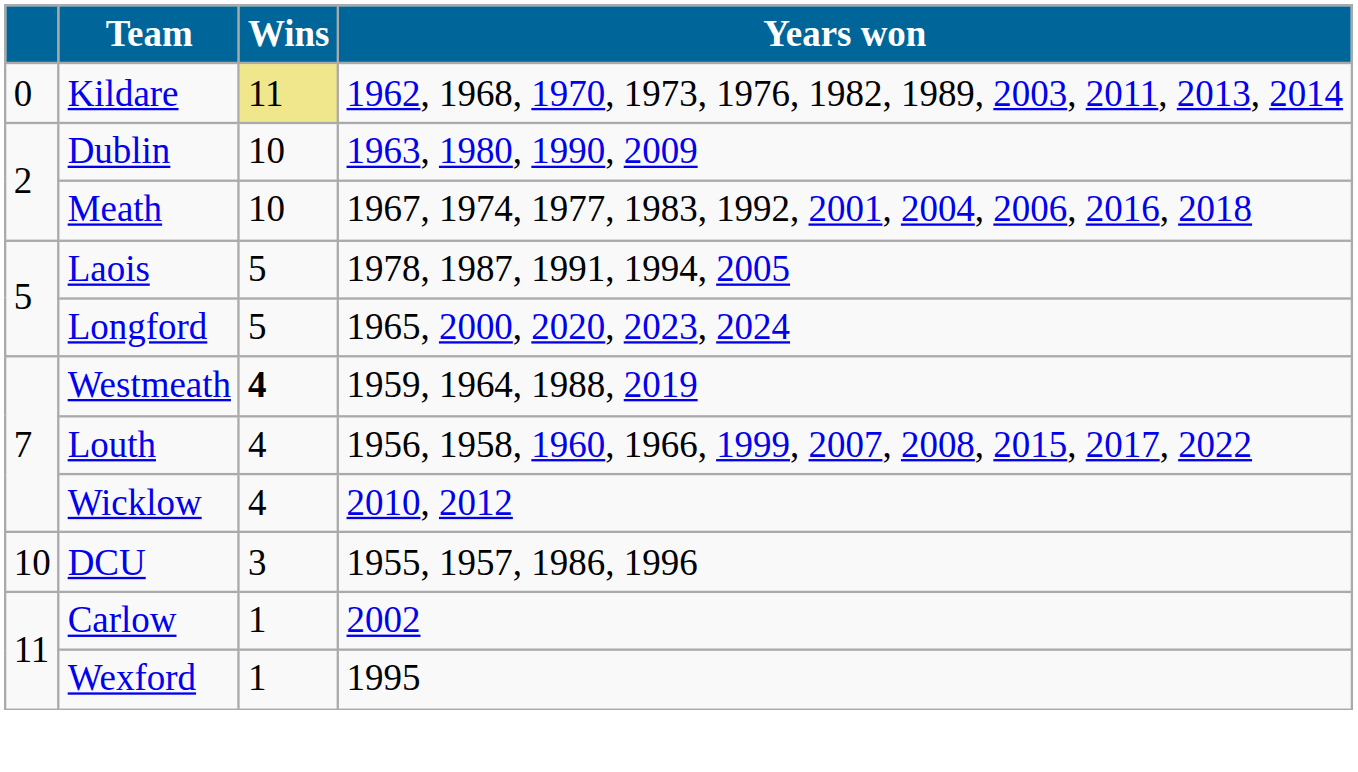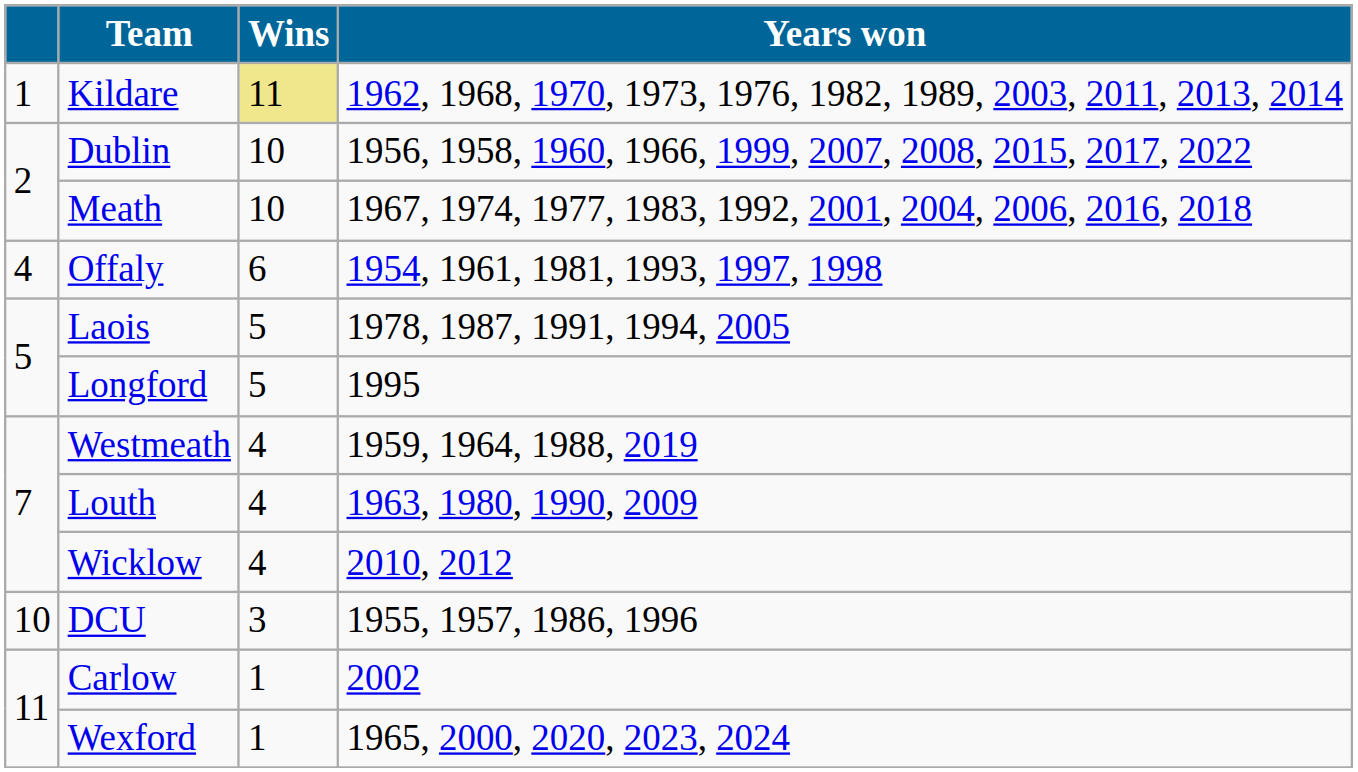Kildare | column 1: 0 -> 1
Dublin | Years won: 1963, 1980, 1990, 2009 -> 1956, 1958, 1960, 1966, 1999, 2007, 2008, 2015, 2017, 2022
+ row: 4 | Offaly | 6 | 1954, 1961, 1981, 1993, 1997, 1998
Longford | Years won: 1965, 2000, 2020, 2023, 2024 -> 1995
Westmeath | Wins: bold -> normal
Louth | Years won: 1956, 1958, 1960, 1966, 1999, 2007, 2008, 2015, 2017, 2022 -> 1963, 1980, 1990, 2009
Wexford | Years won: 1995 -> 1965, 2000, 2020, 2023, 2024
